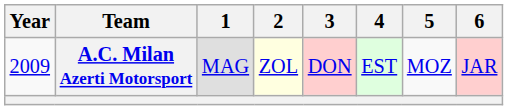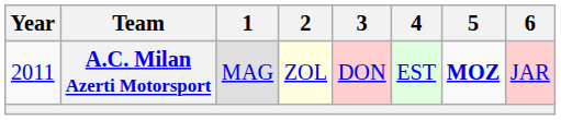A.C. Milan Azerti Motorsport | Year: 2009 -> 2011
A.C. Milan Azerti Motorsport | 5: normal -> bold
